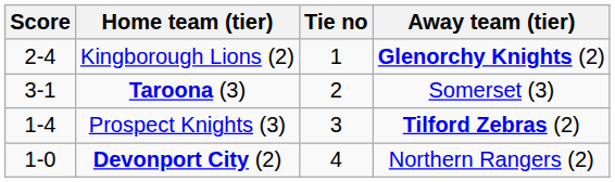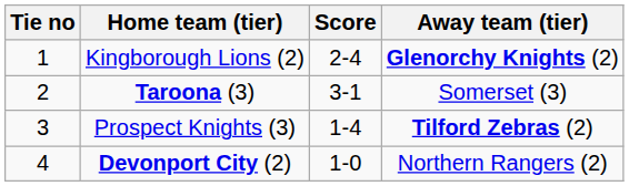columns swapped: Tie no <-> Score
